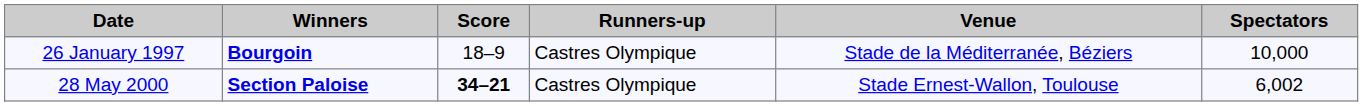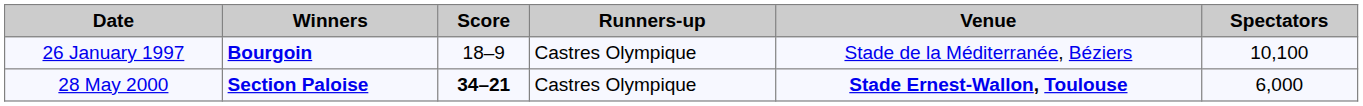26 January 1997 | Spectators: 10,000 -> 10,100
28 May 2000 | Venue: normal -> bold
28 May 2000 | Spectators: 6,002 -> 6,000
